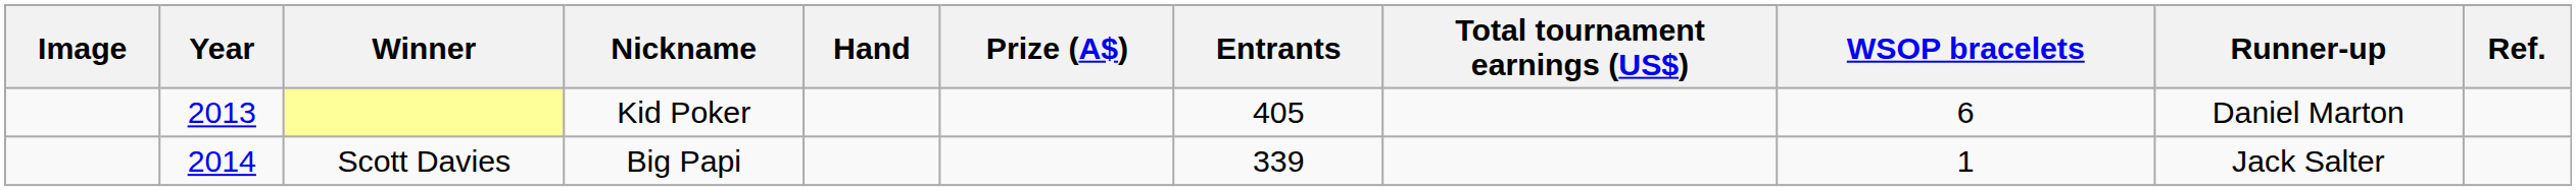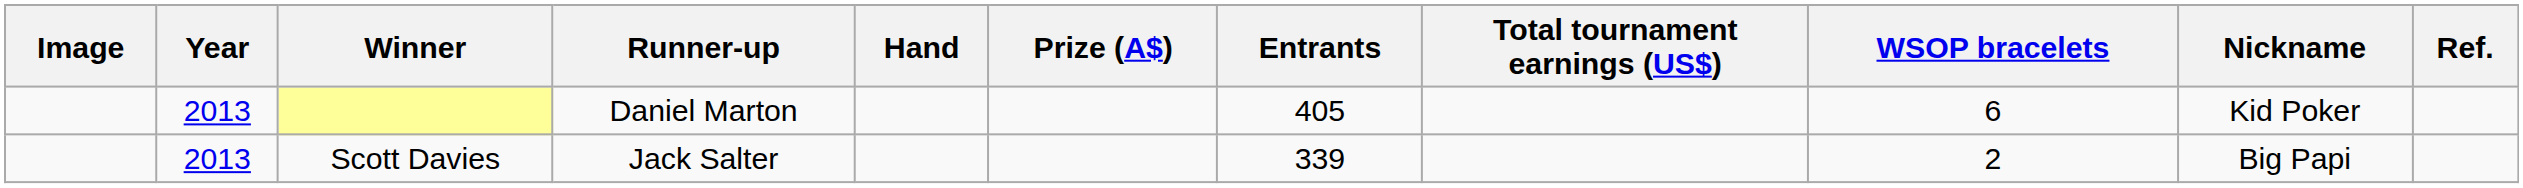columns swapped: Nickname <-> Runner-up
Scott Davies | Year: 2014 -> 2013
Scott Davies | WSOP bracelets: 1 -> 2
